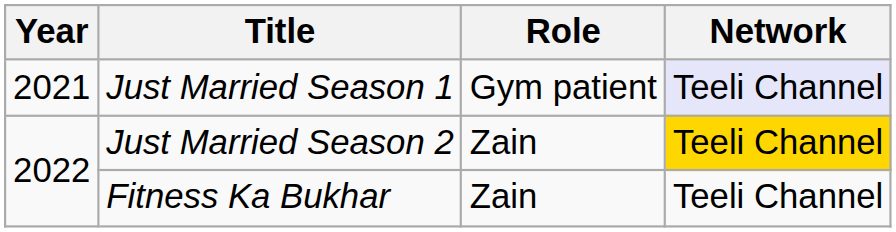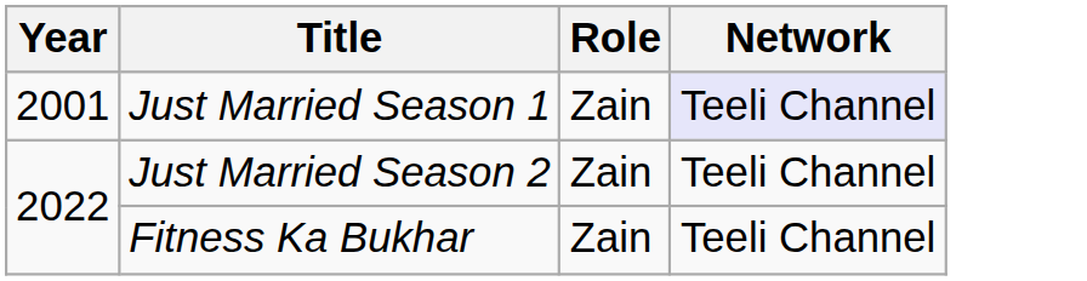Just Married Season 1 | Year: 2021 -> 2001
Just Married Season 1 | Role: Gym patient -> Zain
Just Married Season 2 | Network: gold background -> no background
